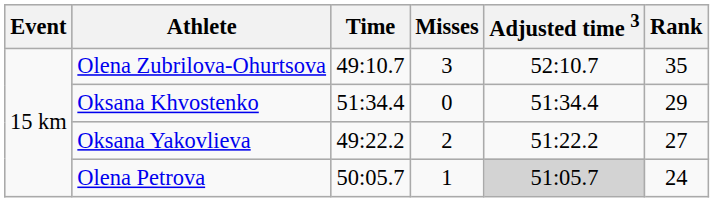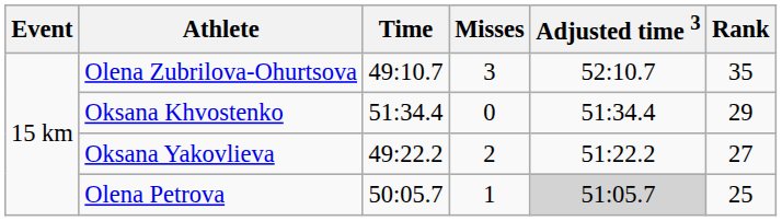Olena Petrova | Rank: 24 -> 25
